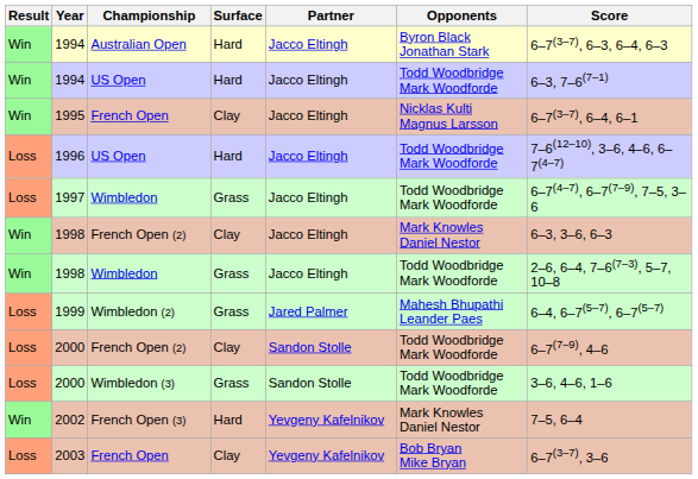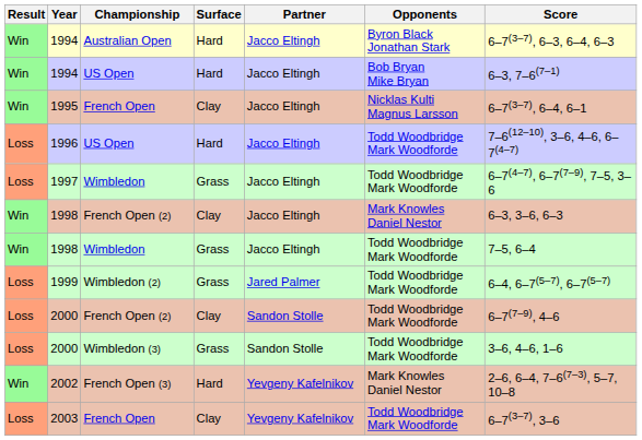1994 / US Open | Opponents: Todd Woodbridge Mark Woodforde -> Bob Bryan Mike Bryan
1998 / Wimbledon | Score: 2–6, 6–4, 7–6(7–3), 5–7, 10–8 -> 7–5, 6–4
1999 | Opponents: Mahesh Bhupathi Leander Paes -> Todd Woodbridge Mark Woodforde
2002 | Score: 7–5, 6–4 -> 2–6, 6–4, 7–6(7–3), 5–7, 10–8
2003 | Opponents: Bob Bryan Mike Bryan -> Todd Woodbridge Mark Woodforde
